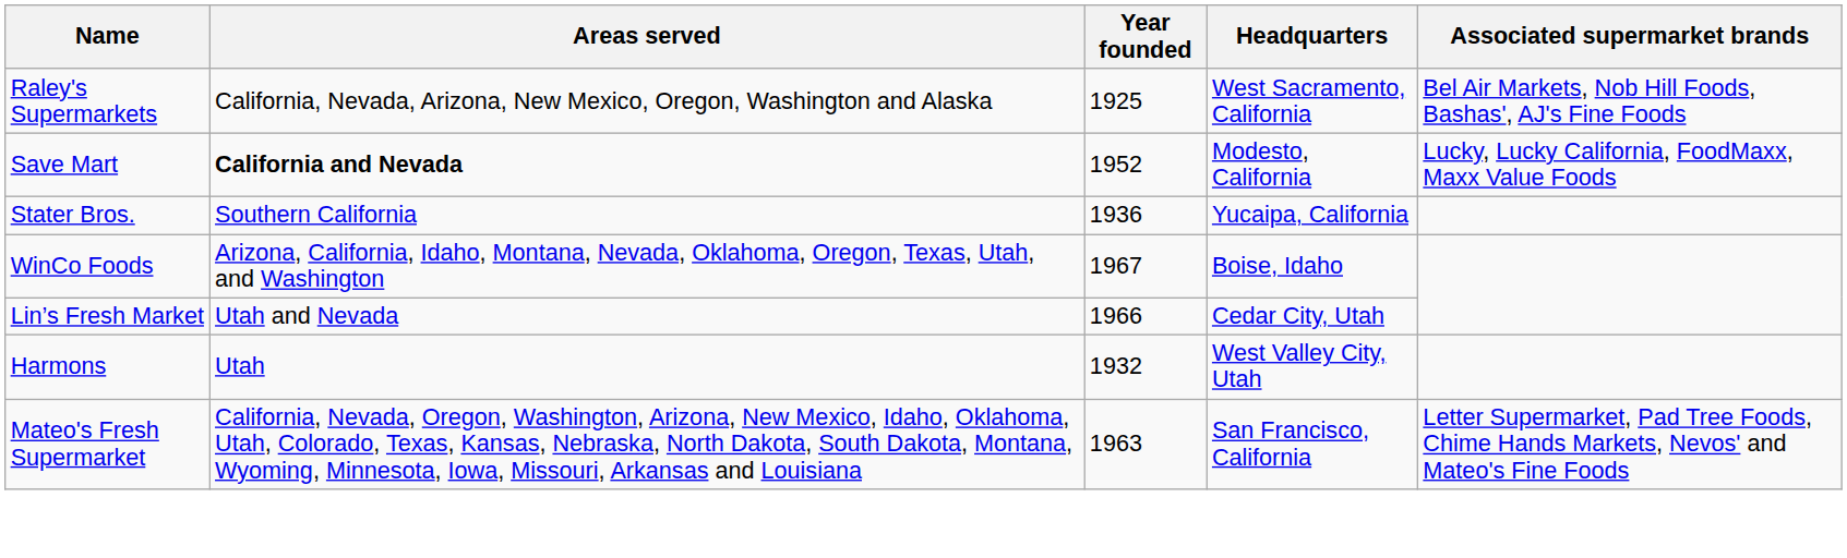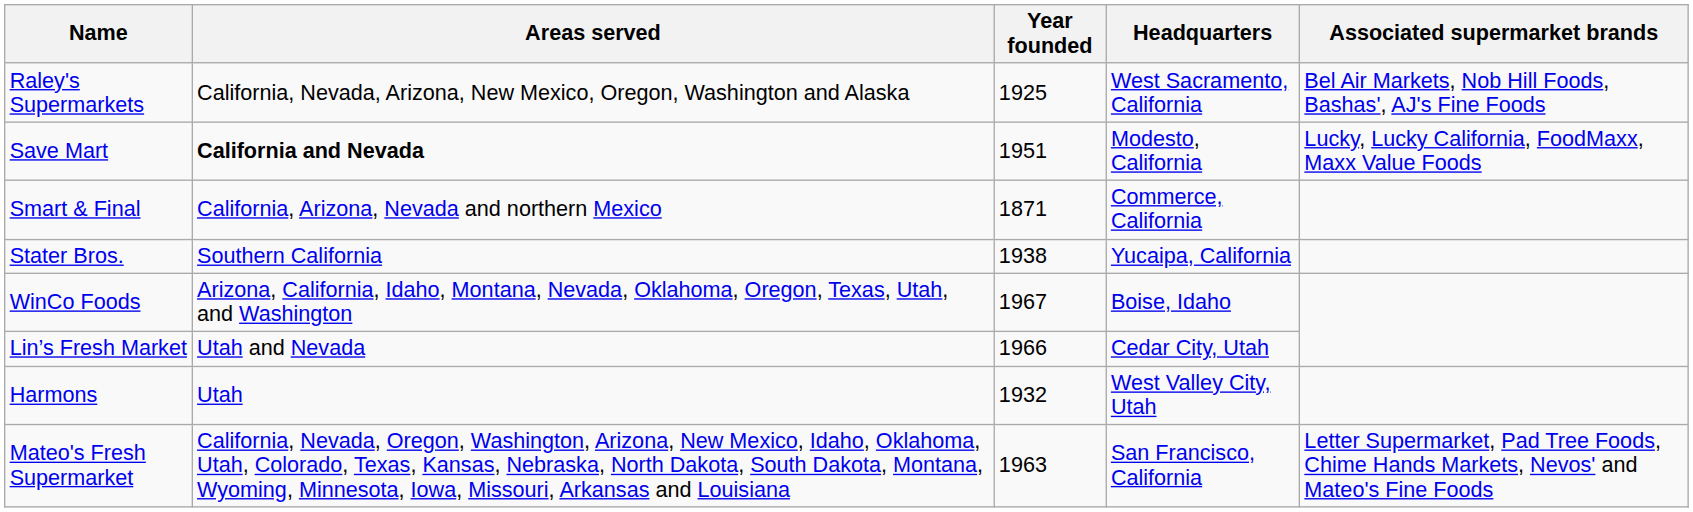Save Mart | Year founded: 1952 -> 1951
+ row: Smart & Final | California, Arizona, Nevada and northern Mexico | 1871 | Commerce, California
Stater Bros. | Year founded: 1936 -> 1938
